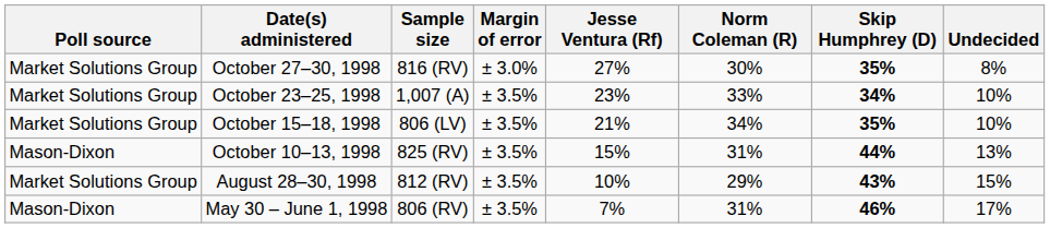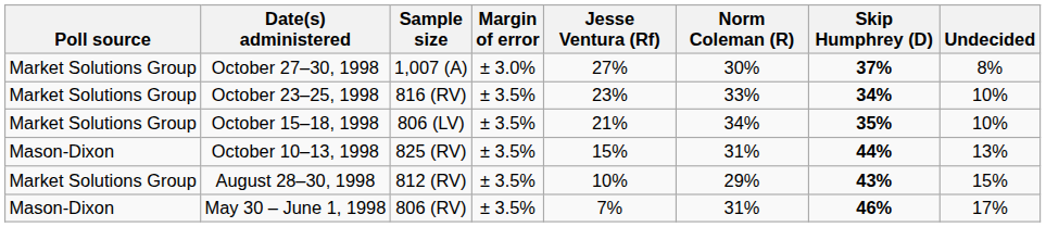October 27–30, 1998 | Sample size: 816 (RV) -> 1,007 (A)
October 27–30, 1998 | Skip Humphrey (D): 35% -> 37%
October 23–25, 1998 | Sample size: 1,007 (A) -> 816 (RV)
